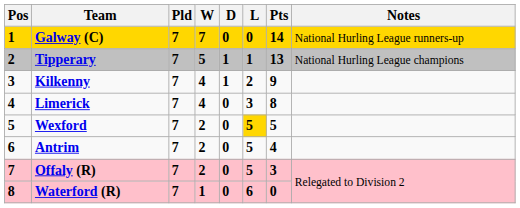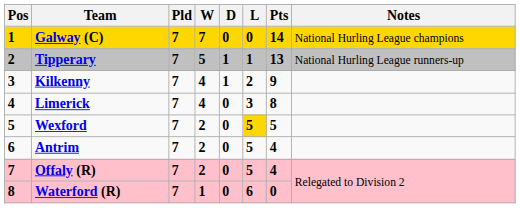Galway (C) | Notes: National Hurling League runners-up -> National Hurling League champions
Tipperary | Notes: National Hurling League champions -> National Hurling League runners-up
Offaly (R) | Pts: 3 -> 4
